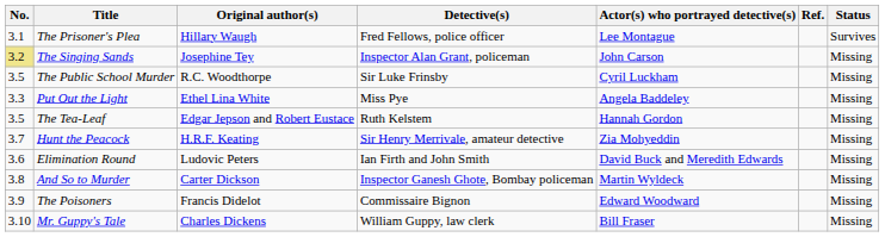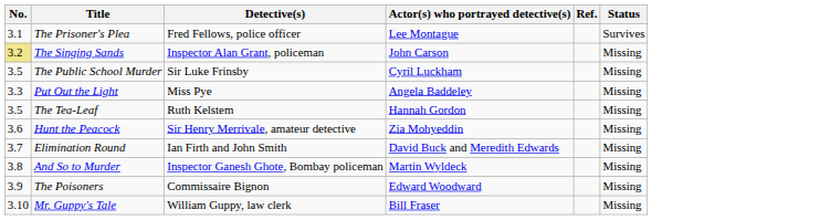- column: Original author(s) | Hillary Waugh | Josephine Tey | R.C. Woodthorpe | Ethel Lina White | Edgar Jepson and Robert Eustace | H.R.F. Keating | Ludovic Peters | Carter Dickson | Francis Didelot | Charles Dickens
Hunt the Peacock | No.: 3.7 -> 3.6
Elimination Round | No.: 3.6 -> 3.7
